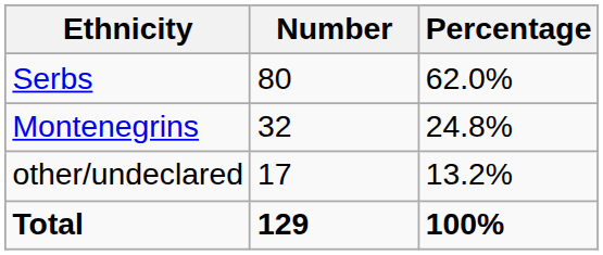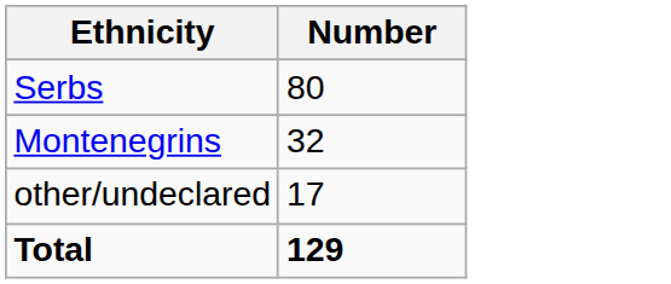- column: Percentage | 62.0% | 24.8% | 13.2% | 100%
